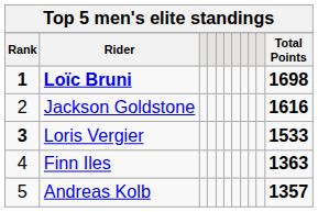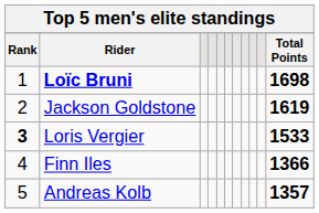Loïc Bruni | Rank: bold -> normal
Jackson Goldstone | Total Points: 1616 -> 1619
Finn Iles | Total Points: 1363 -> 1366
